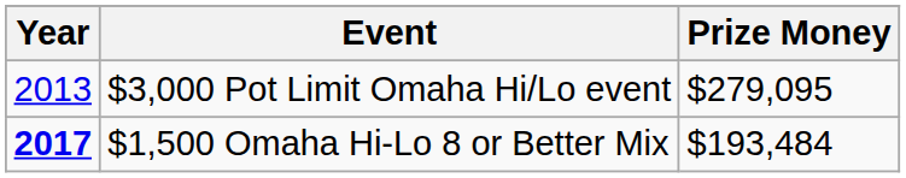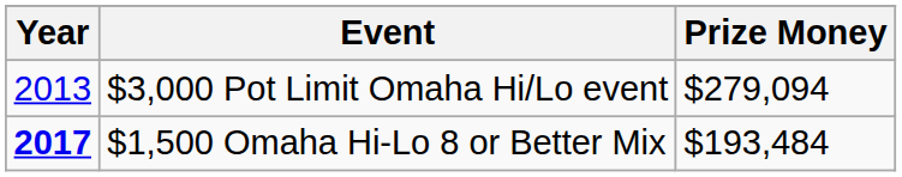$3,000 Pot Limit Omaha Hi/Lo event | Prize Money: $279,095 -> $279,094
